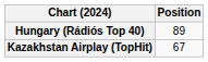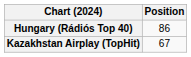Hungary (Rádiós Top 40) | Position: 89 -> 86
